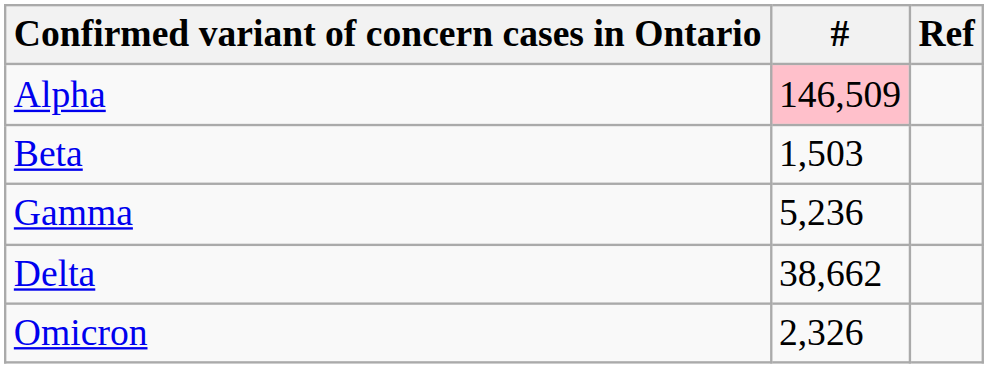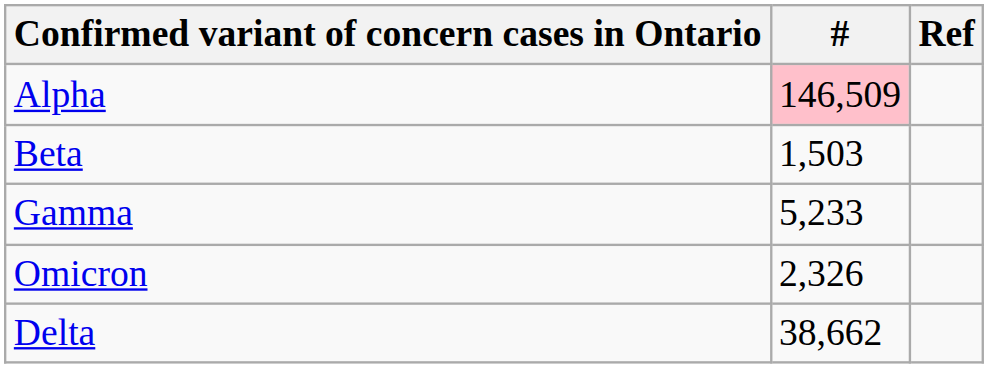Gamma | #: 5,236 -> 5,233
rows swapped: Delta <-> Omicron
